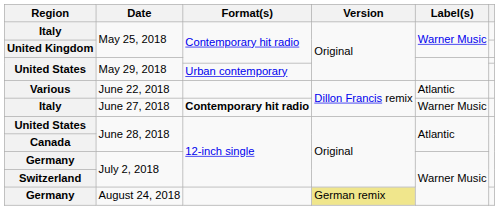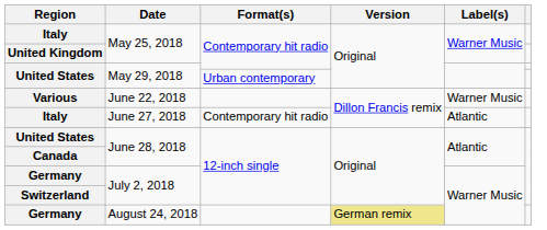June 22, 2018 | Label(s): Atlantic -> Warner Music
June 27, 2018 | Format(s): bold -> normal
June 27, 2018 | Label(s): Warner Music -> Atlantic
